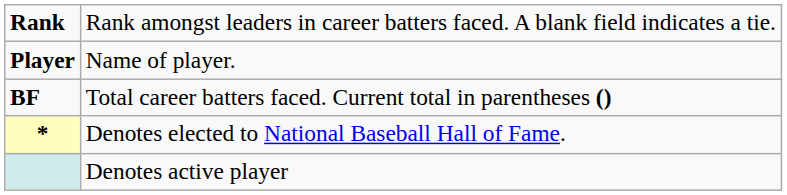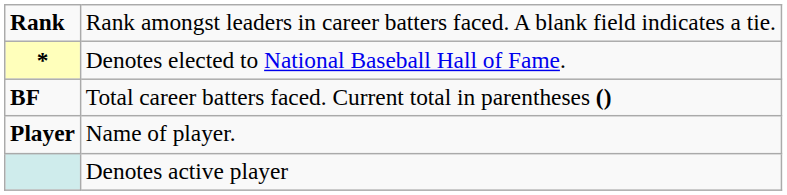rows swapped: Player <-> *
